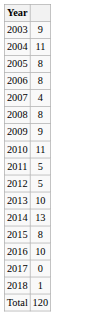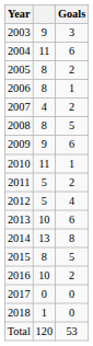+ column: Goals | 3 | 6 | 2 | 1 | 2 | 5 | 6 | 1 | 2 | 4 | 6 | 8 | 5 | 2 | 0 | 0 | 53
